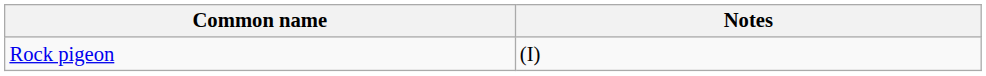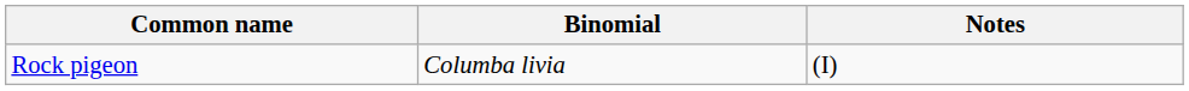+ column: Binomial | Columba livia
